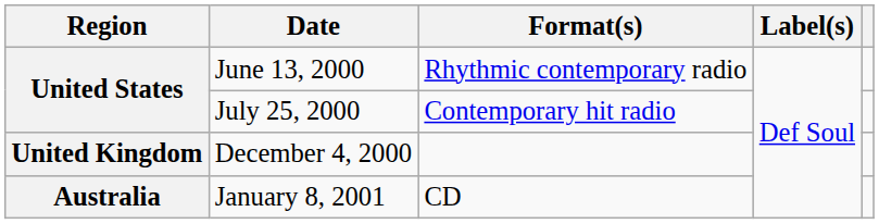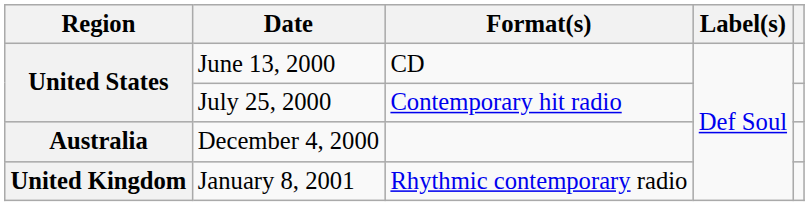June 13, 2000 | Format(s): Rhythmic contemporary radio -> CD
December 4, 2000 | Region: United Kingdom -> Australia
January 8, 2001 | Region: Australia -> United Kingdom
January 8, 2001 | Format(s): CD -> Rhythmic contemporary radio
